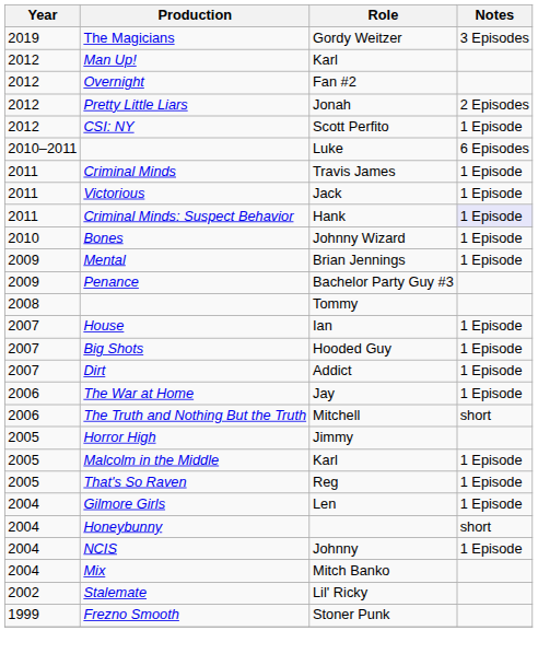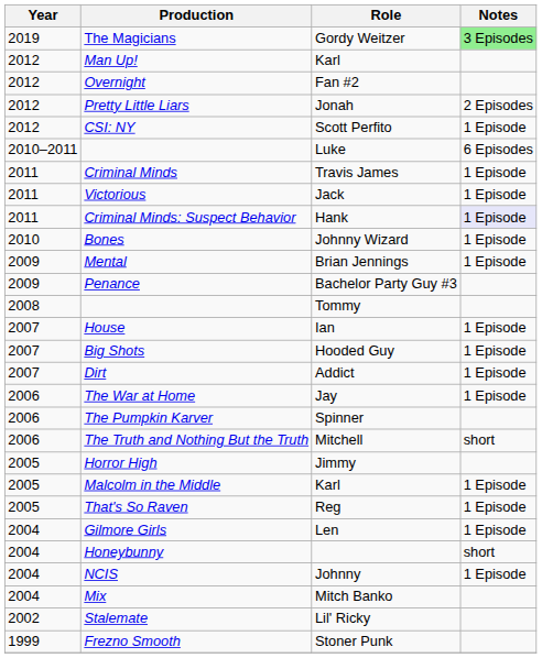The Magicians | Notes: no background -> lightgreen background
+ row: 2006 | The Pumpkin Karver | Spinner
